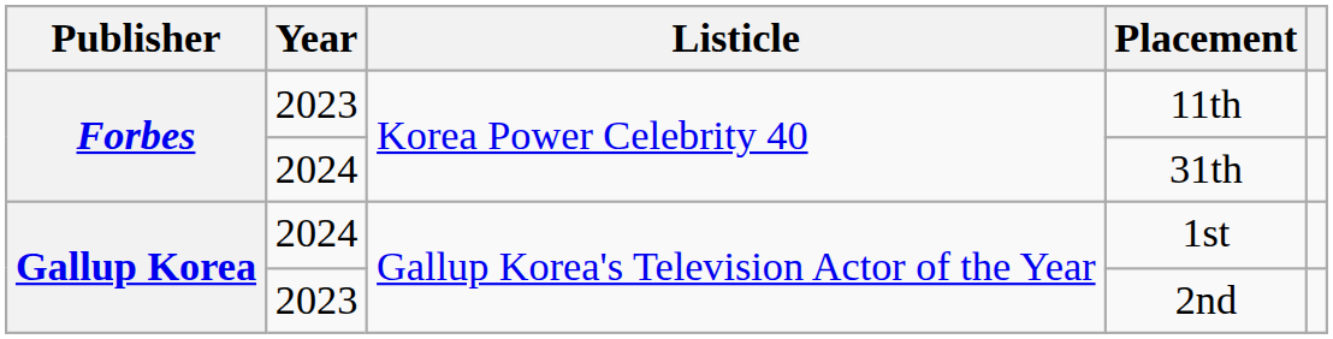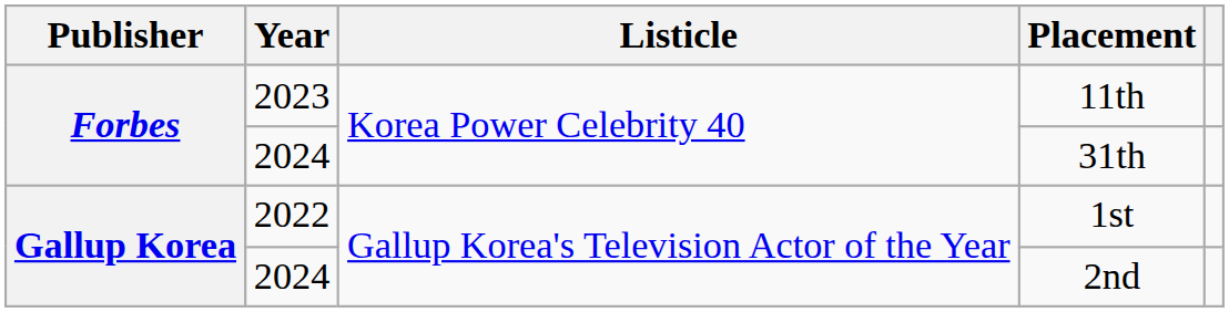1st | Year: 2024 -> 2022
2nd | Year: 2023 -> 2024
